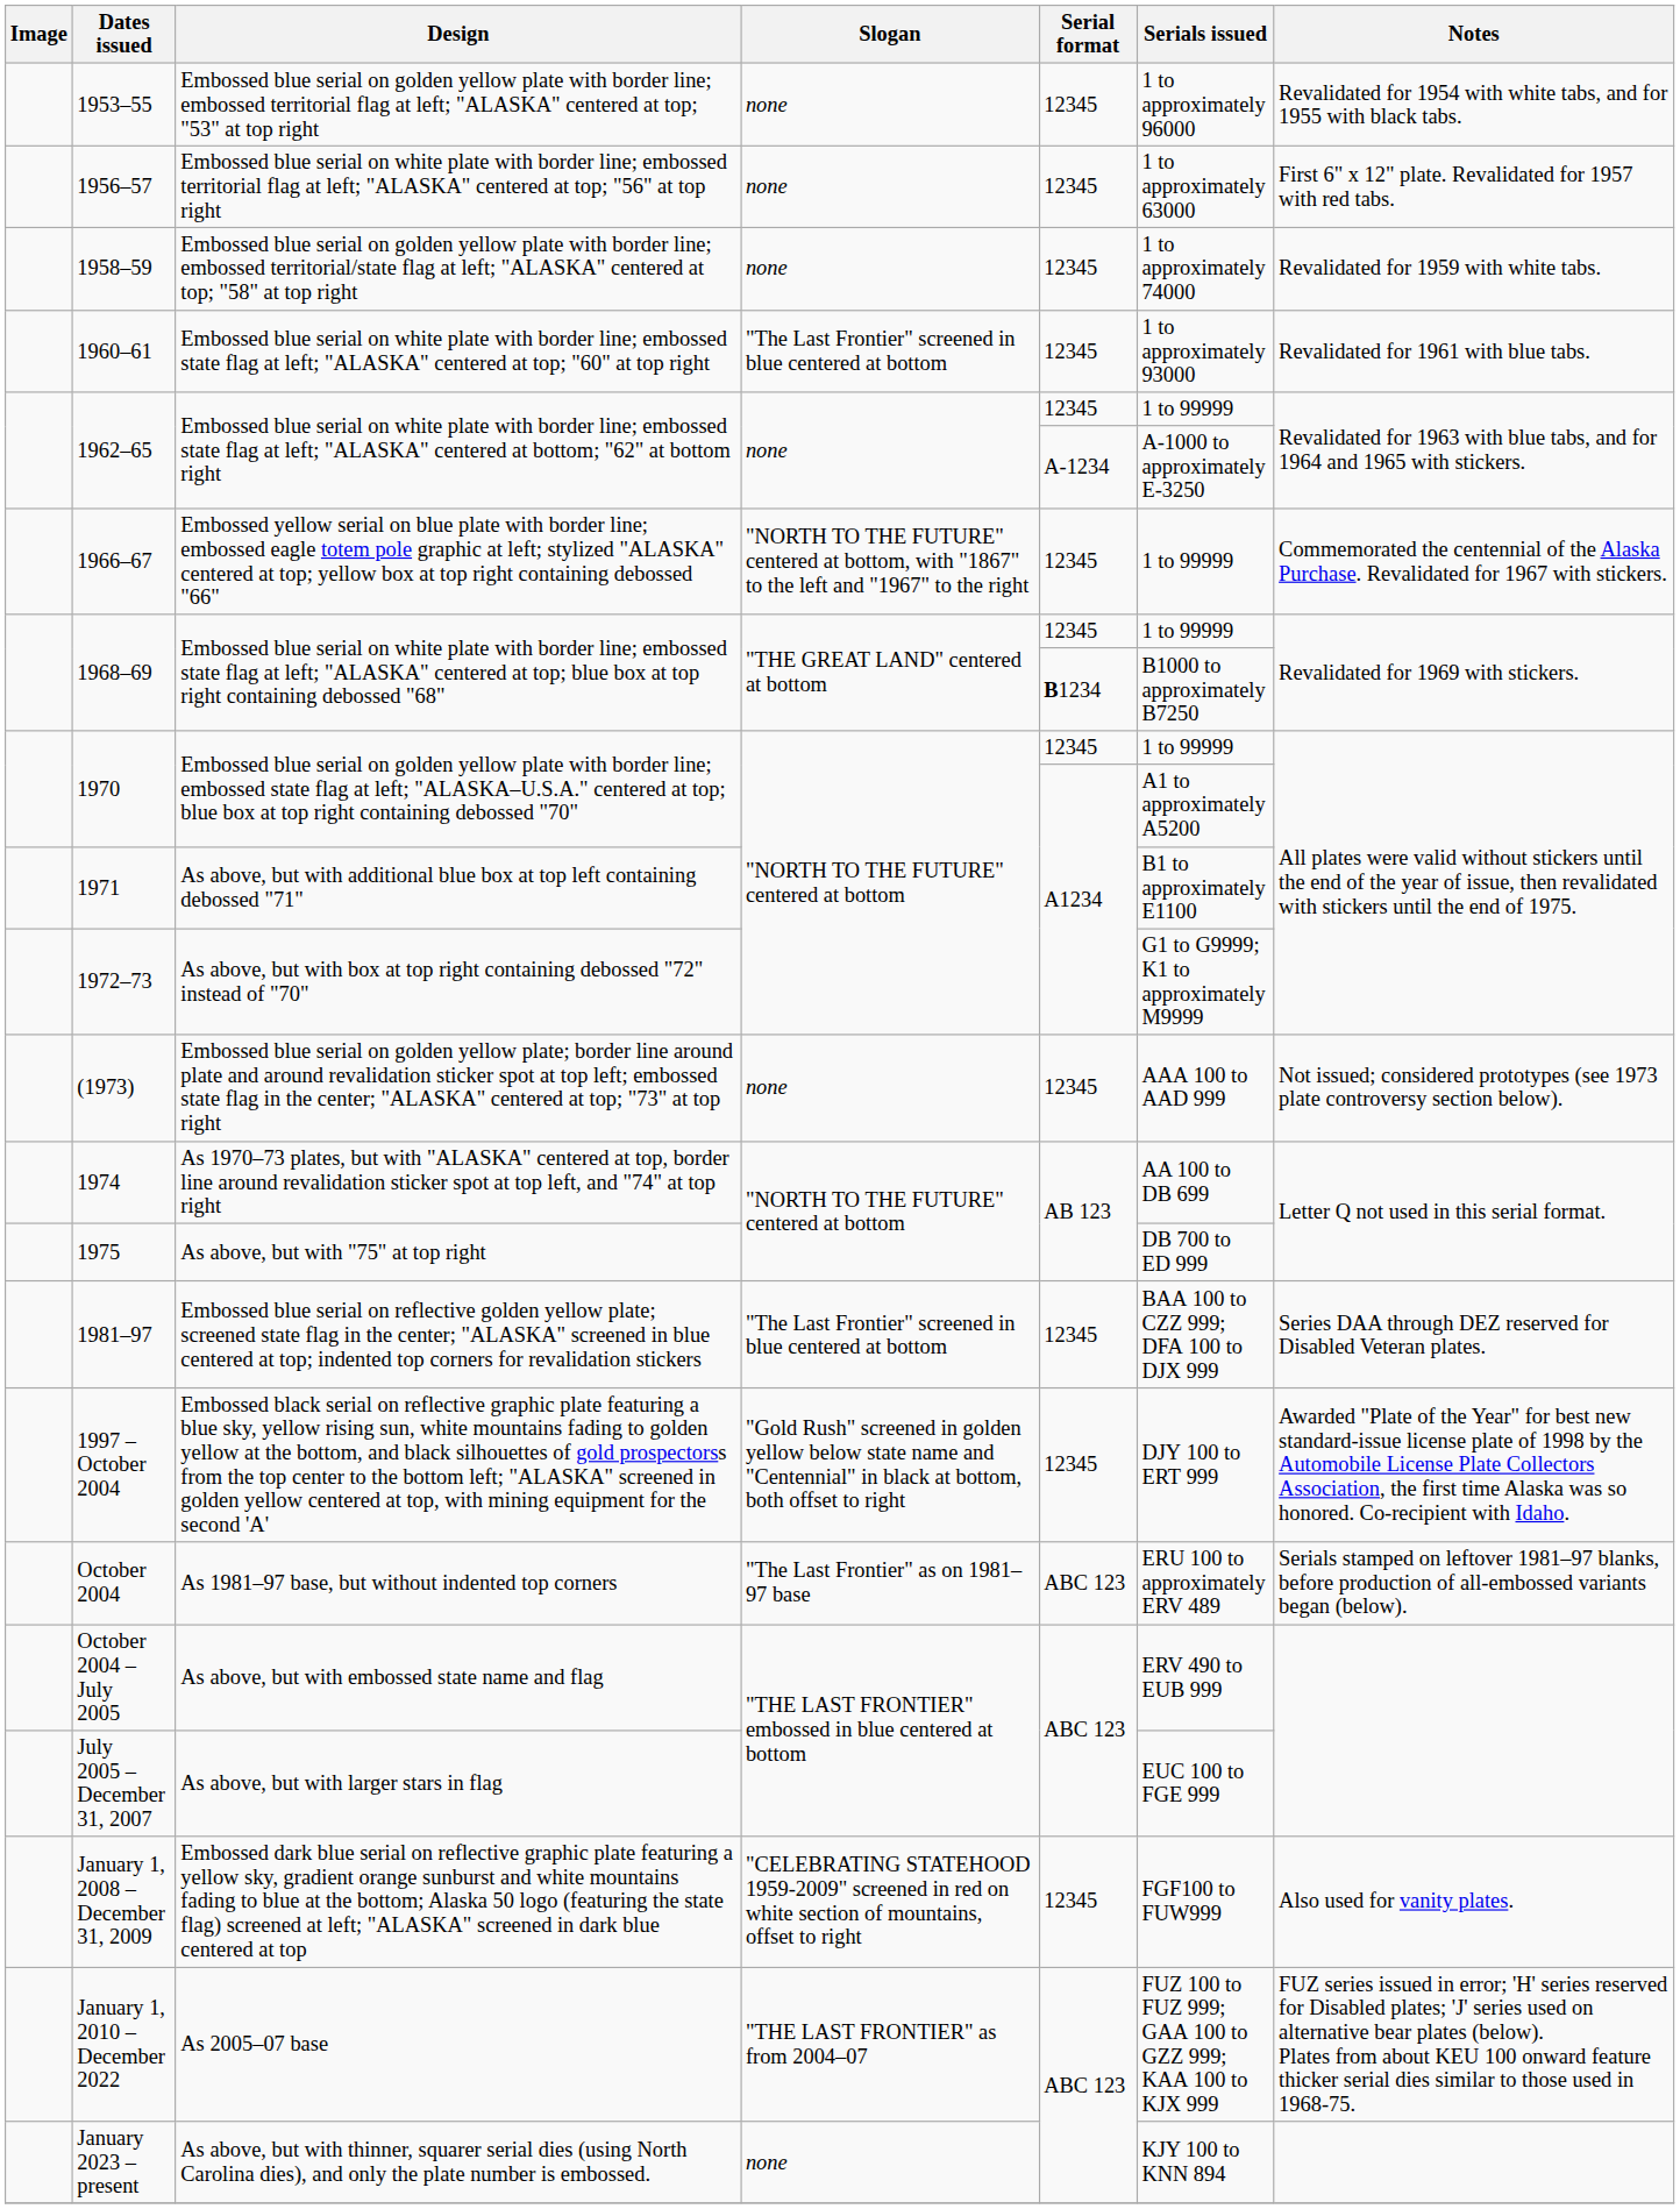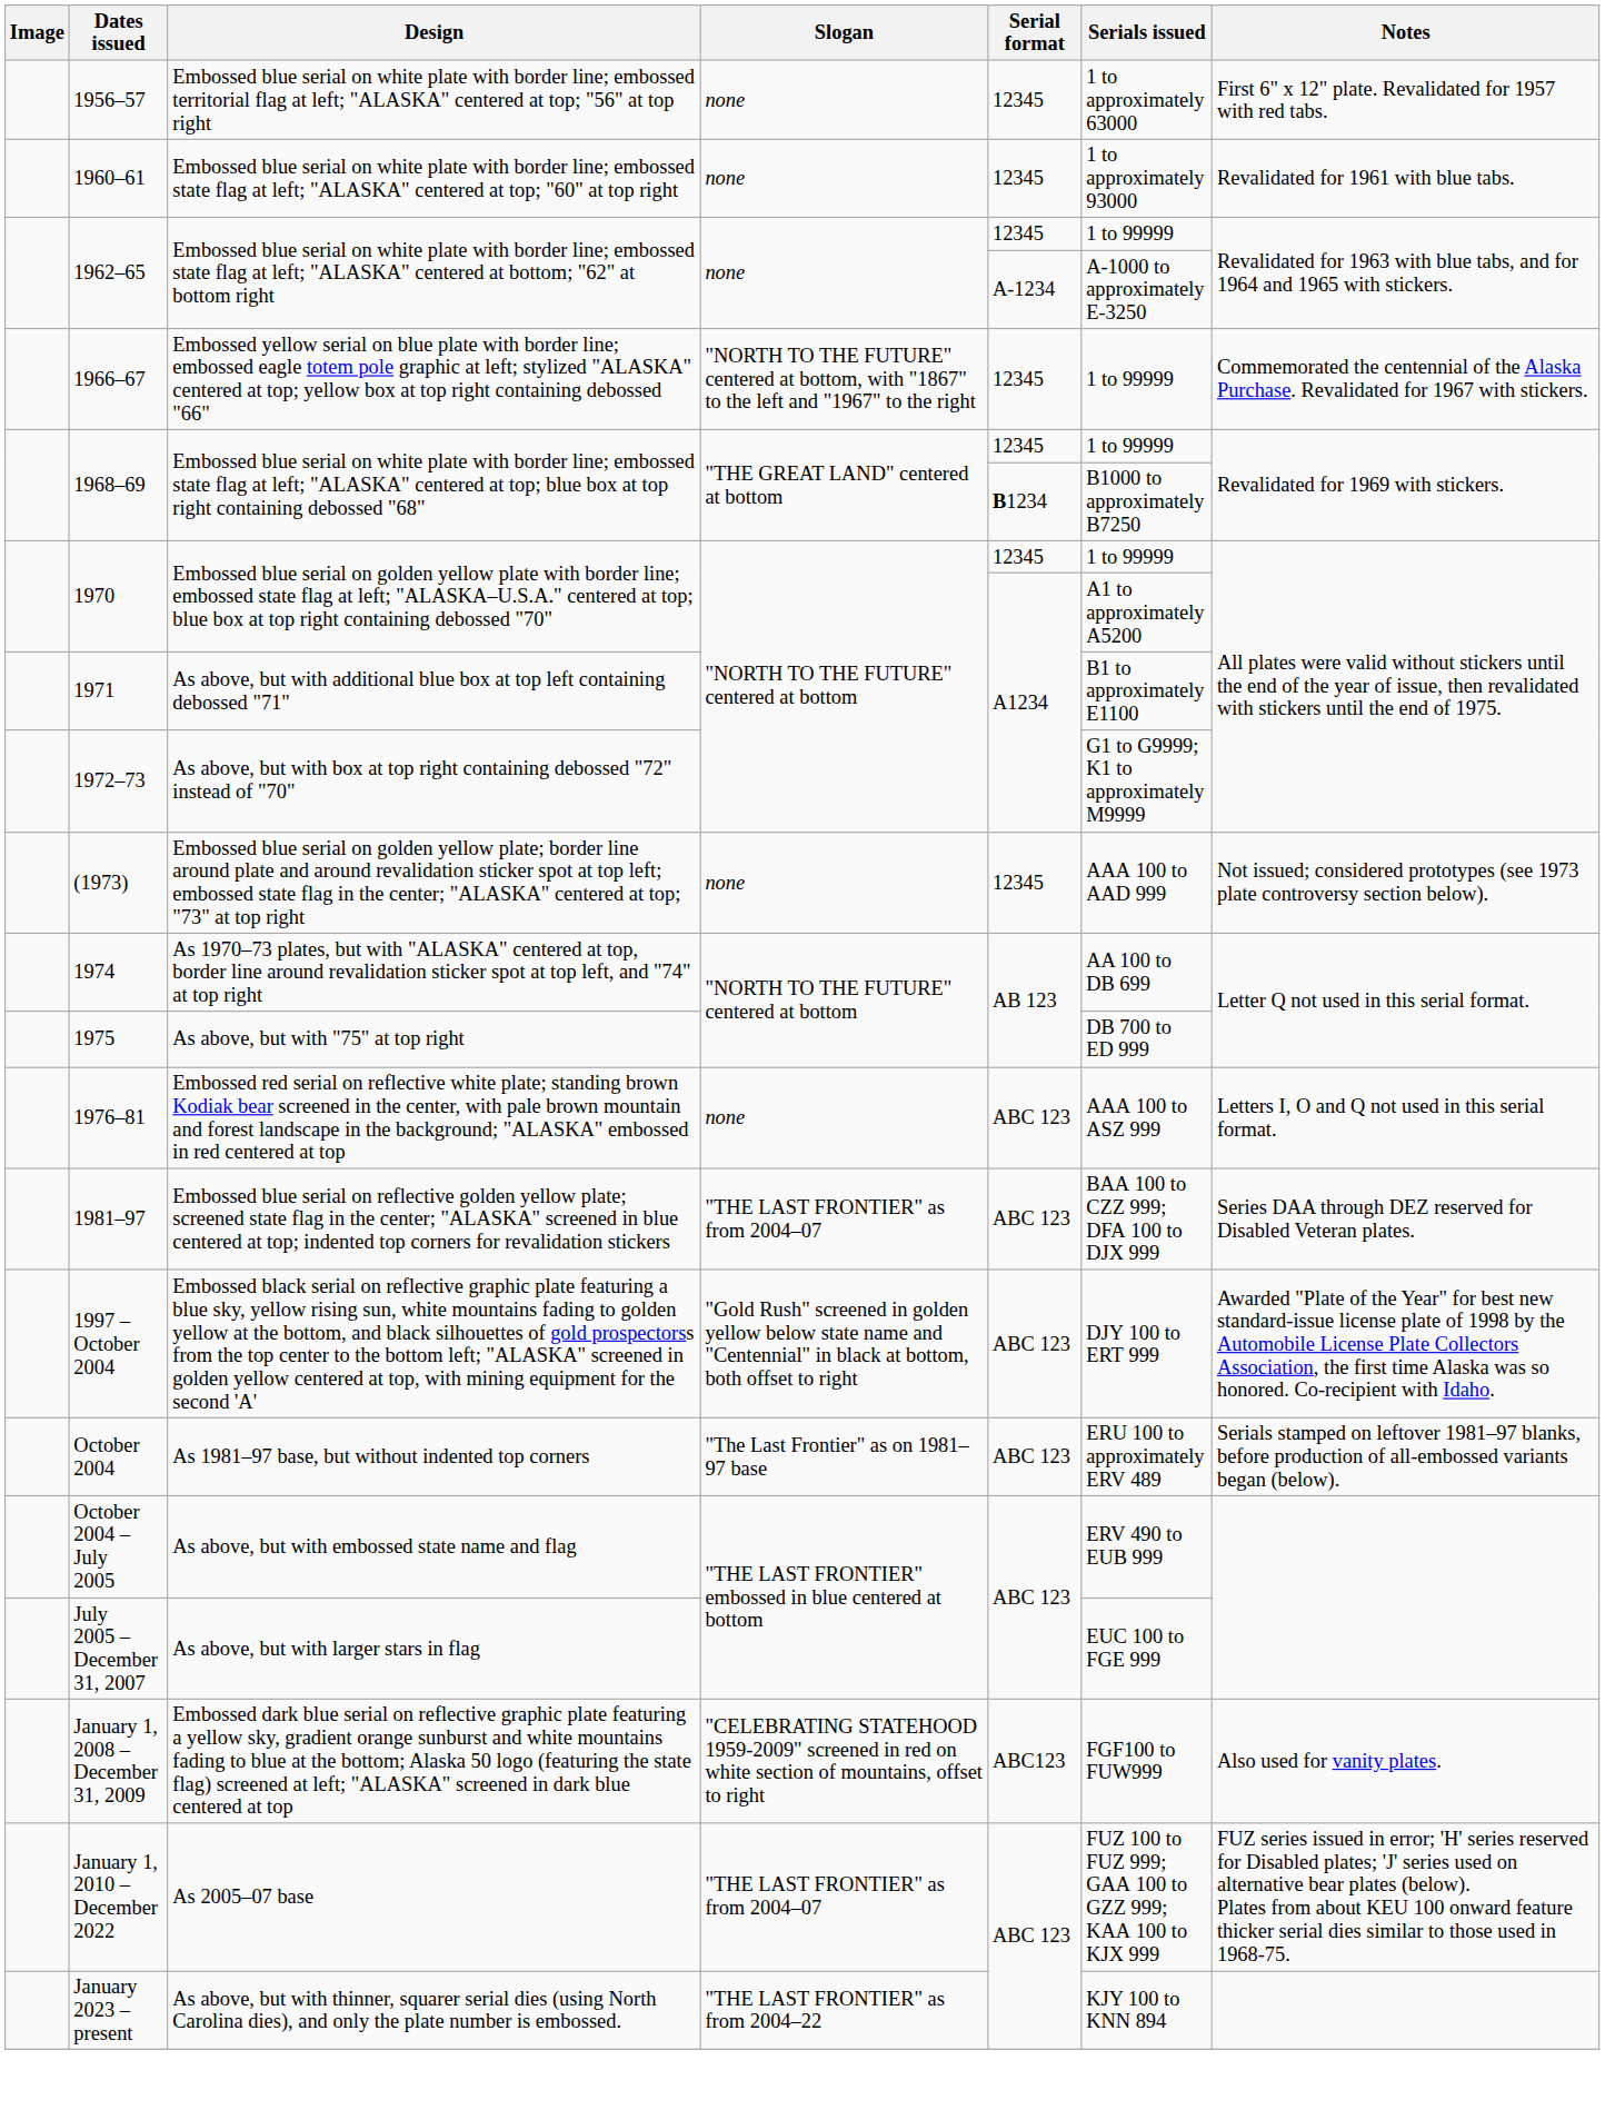- row: 1953–55 | Embossed blue serial on golden yellow plate with border line; embossed territorial flag at left; "ALASKA" centered at top; "53" at top right | none | 12345 | 1 to approximately 96000 | Revalidated for 1954 with white tabs, and for 1955 with black tabs.
- row: 1958–59 | Embossed blue serial on golden yellow plate with border line; embossed territorial/state flag at left; "ALASKA" centered at top; "58" at top right | none | 12345 | 1 to approximately 74000 | Revalidated for 1959 with white tabs.
1960–61 | Slogan: "The Last Frontier" screened in blue centered at bottom -> none
+ row: 1976–81 | Embossed red serial on reflective white plate; standing brown Kodiak bear screened in the center, with pale brown mountain and forest landscape in the background; "ALASKA" embossed in red centered at top | none | ABC 123 | AAA 100 to ASZ 999 | Letters I, O and Q not used in this serial format.
1981–97 | Slogan: "The Last Frontier" screened in blue centered at bottom -> "THE LAST FRONTIER" as from 2004–07
1981–97 | Serial format: 12345 -> ABC 123
1997 – October 2004 | Serial format: 12345 -> ABC 123
January 1, 2008 – December 31, 2009 | Serial format: 12345 -> ABC123
January 2023 – present | Slogan: none -> "THE LAST FRONTIER" as from 2004–22
